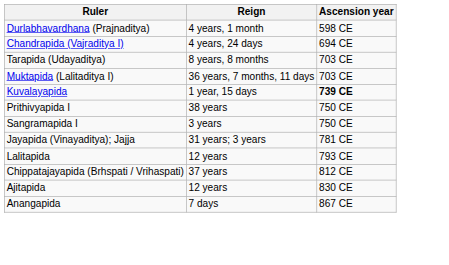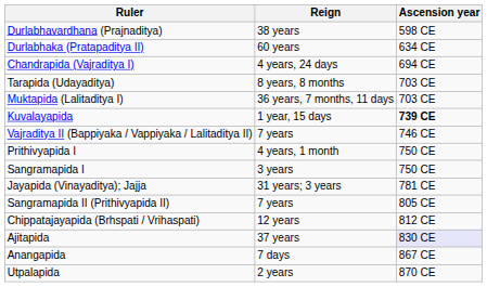Durlabhavardhana (Prajnaditya) | Reign: 4 years, 1 month -> 38 years
+ row: Durlabhaka (Pratapaditya II) | 60 years | 634 CE
+ row: Vajraditya II (Bappiyaka / Vappiyaka / Lalitaditya II) | 7 years | 746 CE
Prithivyapida I | Reign: 38 years -> 4 years, 1 month
- row: Lalitapida | 12 years | 793 CE
+ row: Sangramapida II (Prithivyapida II) | 7 years | 805 CE
Chippatajayapida (Brhspati / Vrihaspati) | Reign: 37 years -> 12 years
Ajitapida | Reign: 12 years -> 37 years
Ajitapida | Ascension year: no background -> lavender background
+ row: Utpalapida | 2 years | 870 CE
